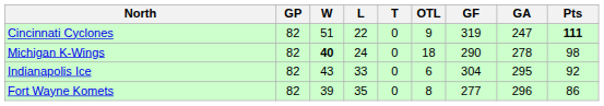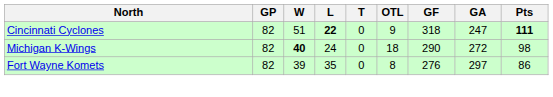Cincinnati Cyclones | L: normal -> bold
Cincinnati Cyclones | GF: 319 -> 318
Michigan K-Wings | GA: 278 -> 272
- row: Indianapolis Ice | 82 | 43 | 33 | 0 | 6 | 304 | 295 | 92
Fort Wayne Komets | GF: 277 -> 276
Fort Wayne Komets | GA: 296 -> 297
